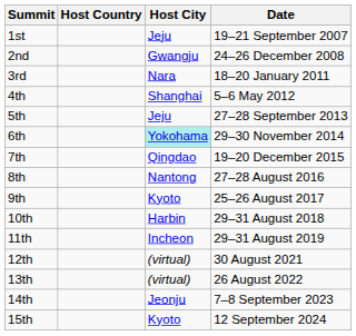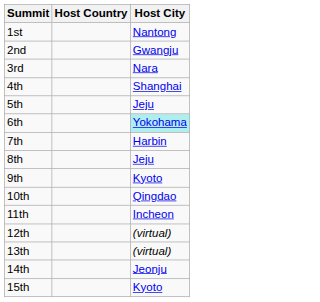- column: Date | 19–21 September 2007 | 24–26 December 2008 | 18–20 January 2011 | 5–6 May 2012 | 27–28 September 2013 | 29–30 November 2014 | 19–20 December 2015 | 27–28 August 2016 | 25–26 August 2017 | 29–31 August 2018 | 29–31 August 2019 | 30 August 2021 | 26 August 2022 | 7–8 September 2023 | 12 September 2024
1st | Host City: Jeju -> Nantong
7th | Host City: Qingdao -> Harbin
8th | Host City: Nantong -> Jeju
10th | Host City: Harbin -> Qingdao
